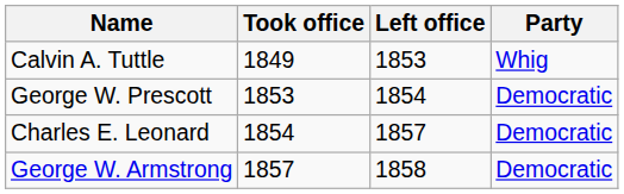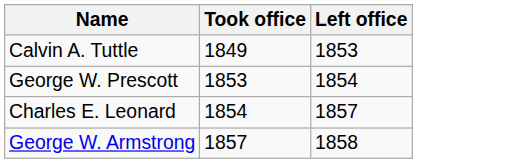- column: Party | Whig | Democratic | Democratic | Democratic
